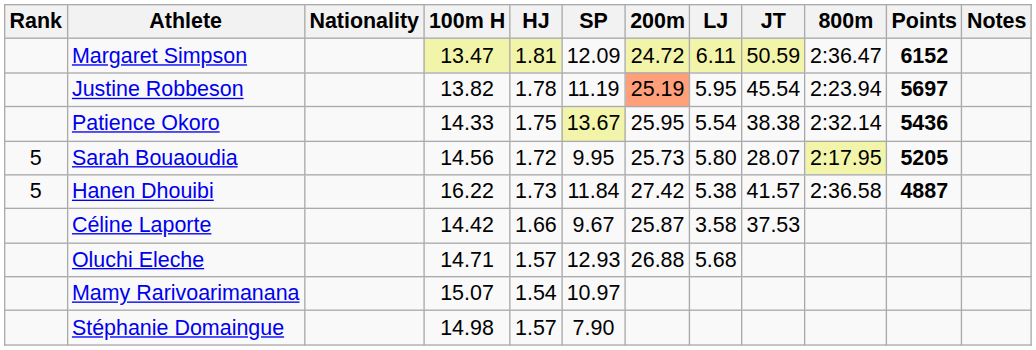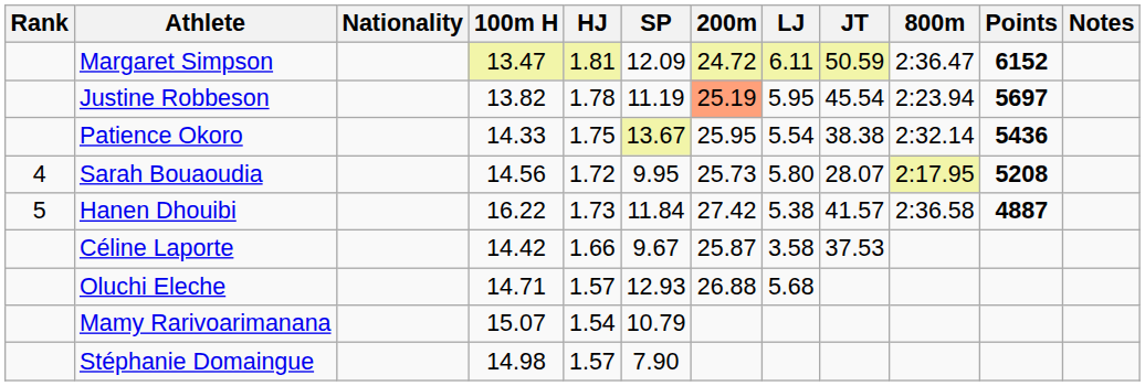Sarah Bouaoudia | Rank: 5 -> 4
Sarah Bouaoudia | Points: 5205 -> 5208
Mamy Rarivoarimanana | SP: 10.97 -> 10.79
